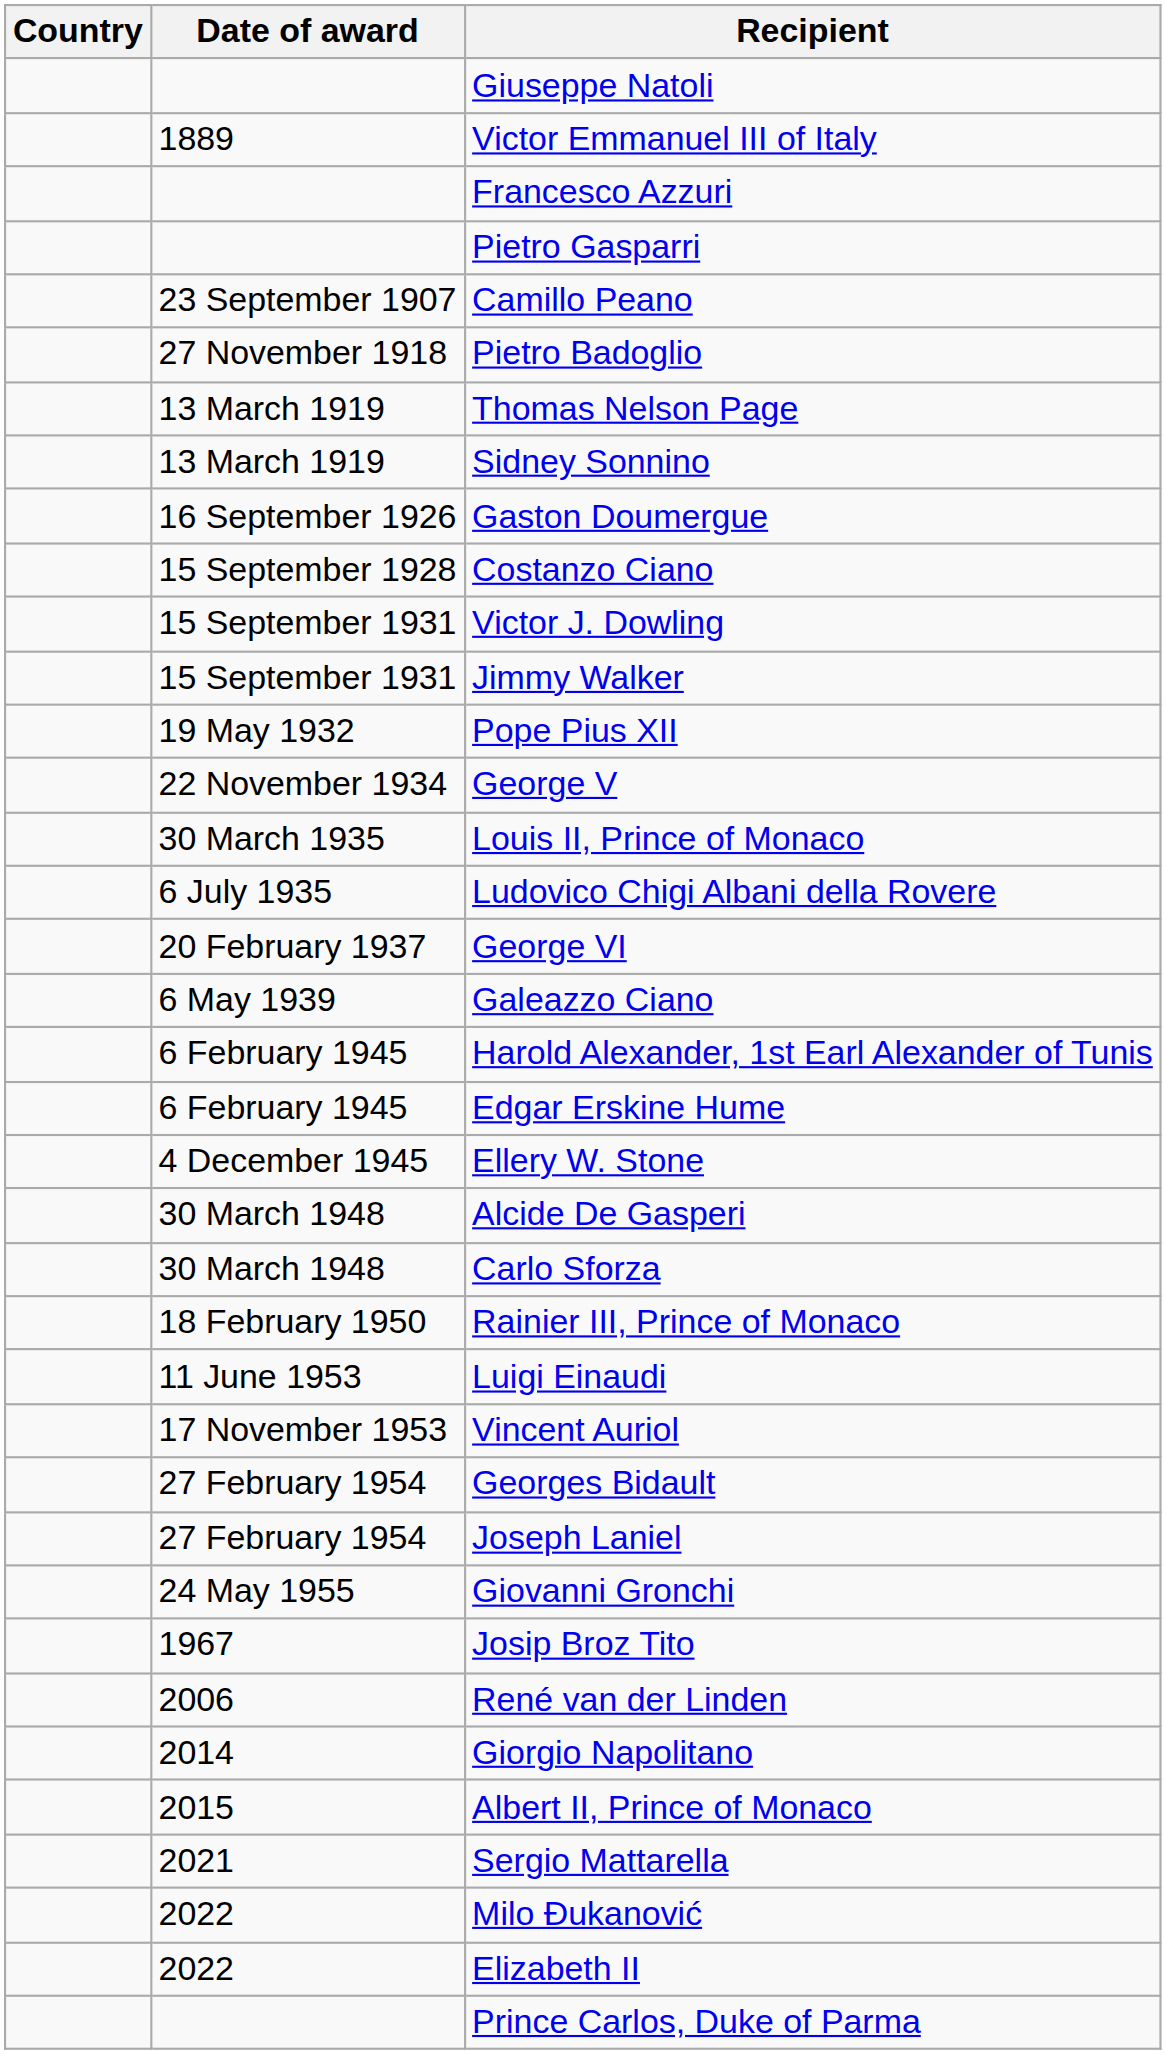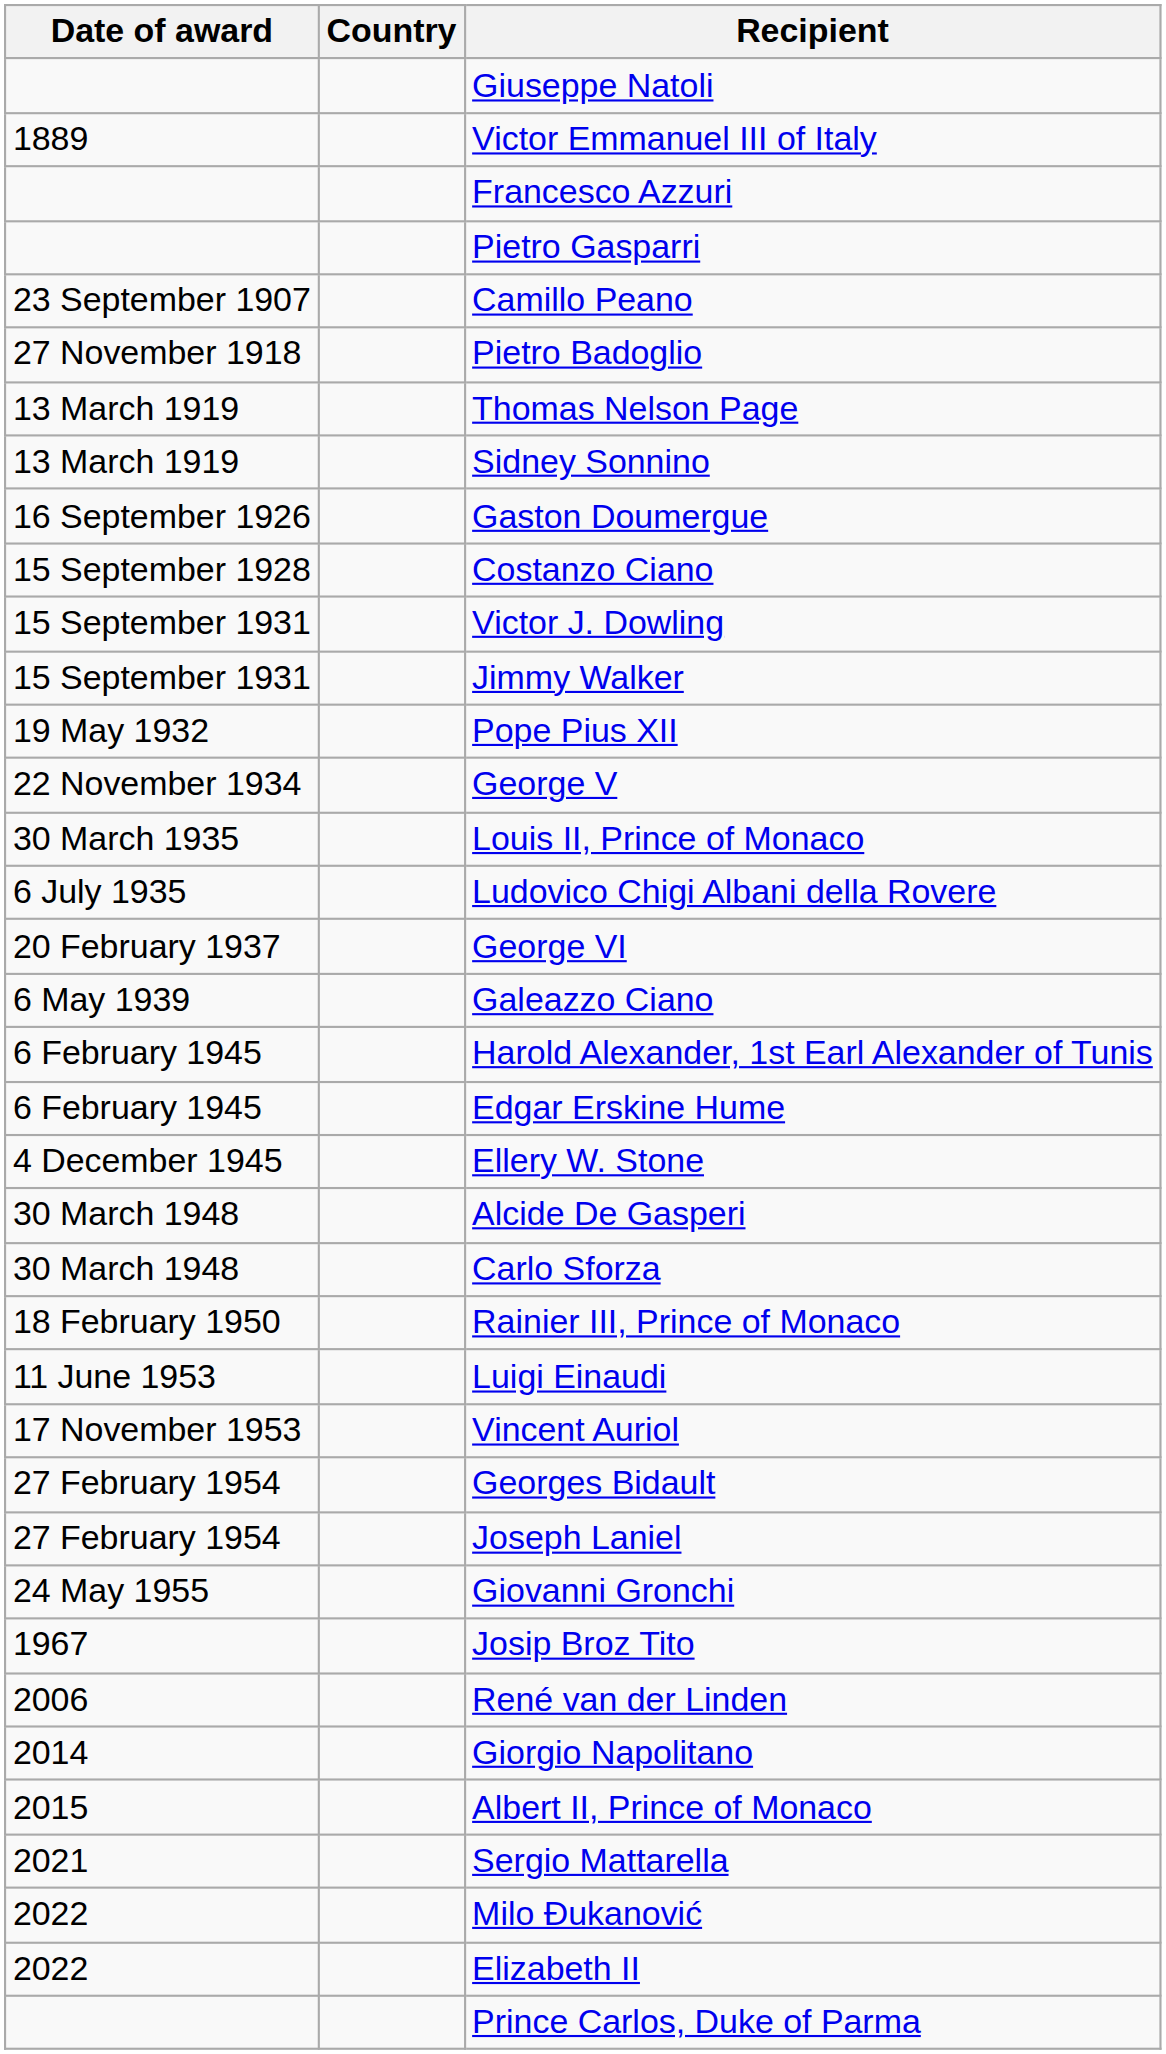columns swapped: Date of award <-> Country
